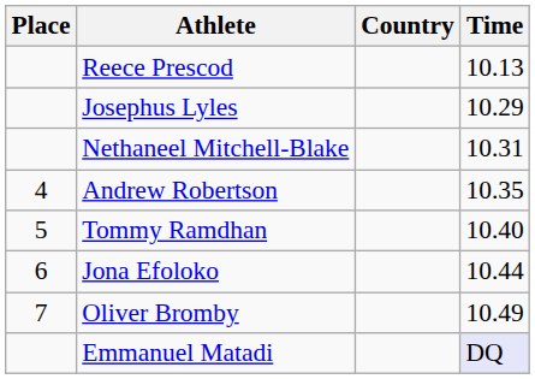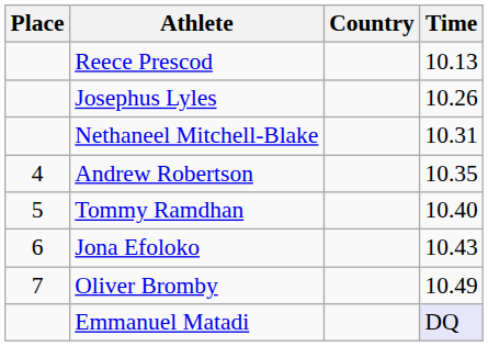Josephus Lyles | Time: 10.29 -> 10.26
Jona Efoloko | Time: 10.44 -> 10.43
